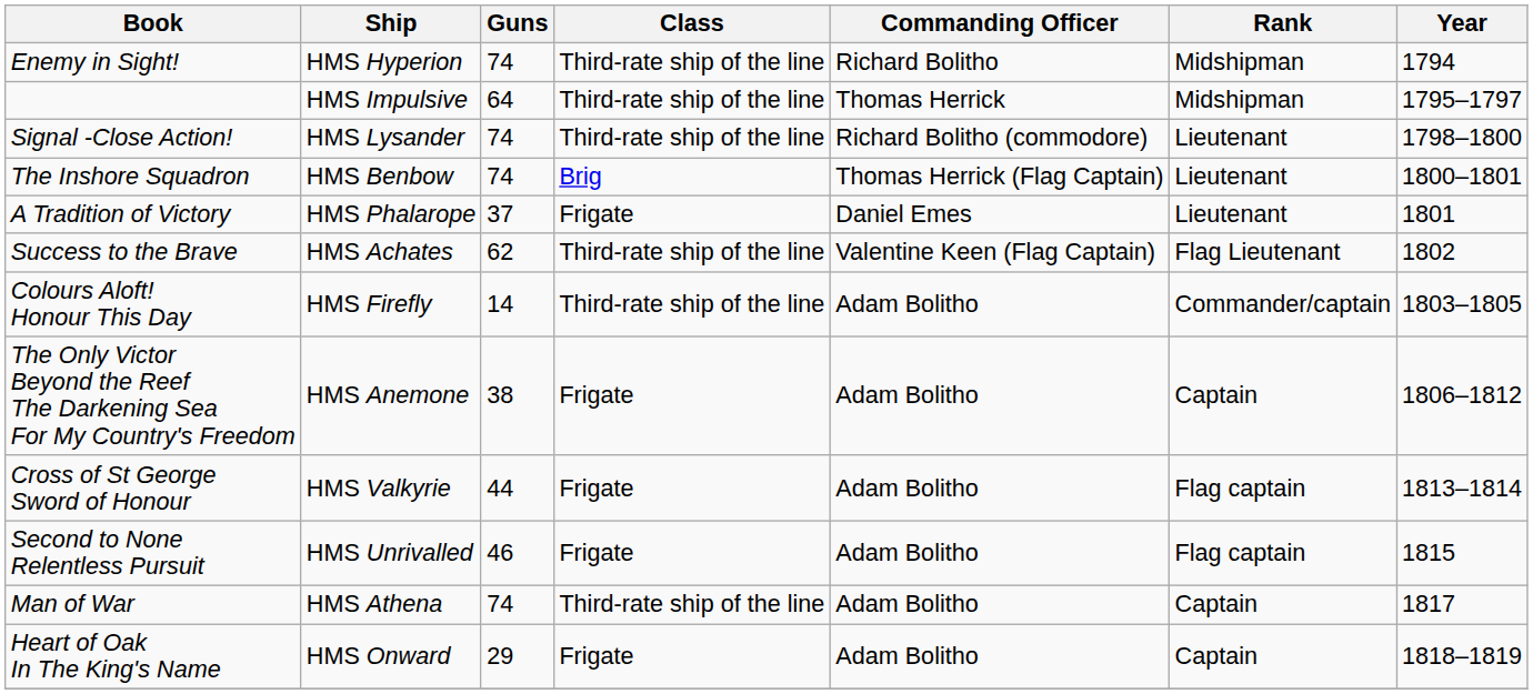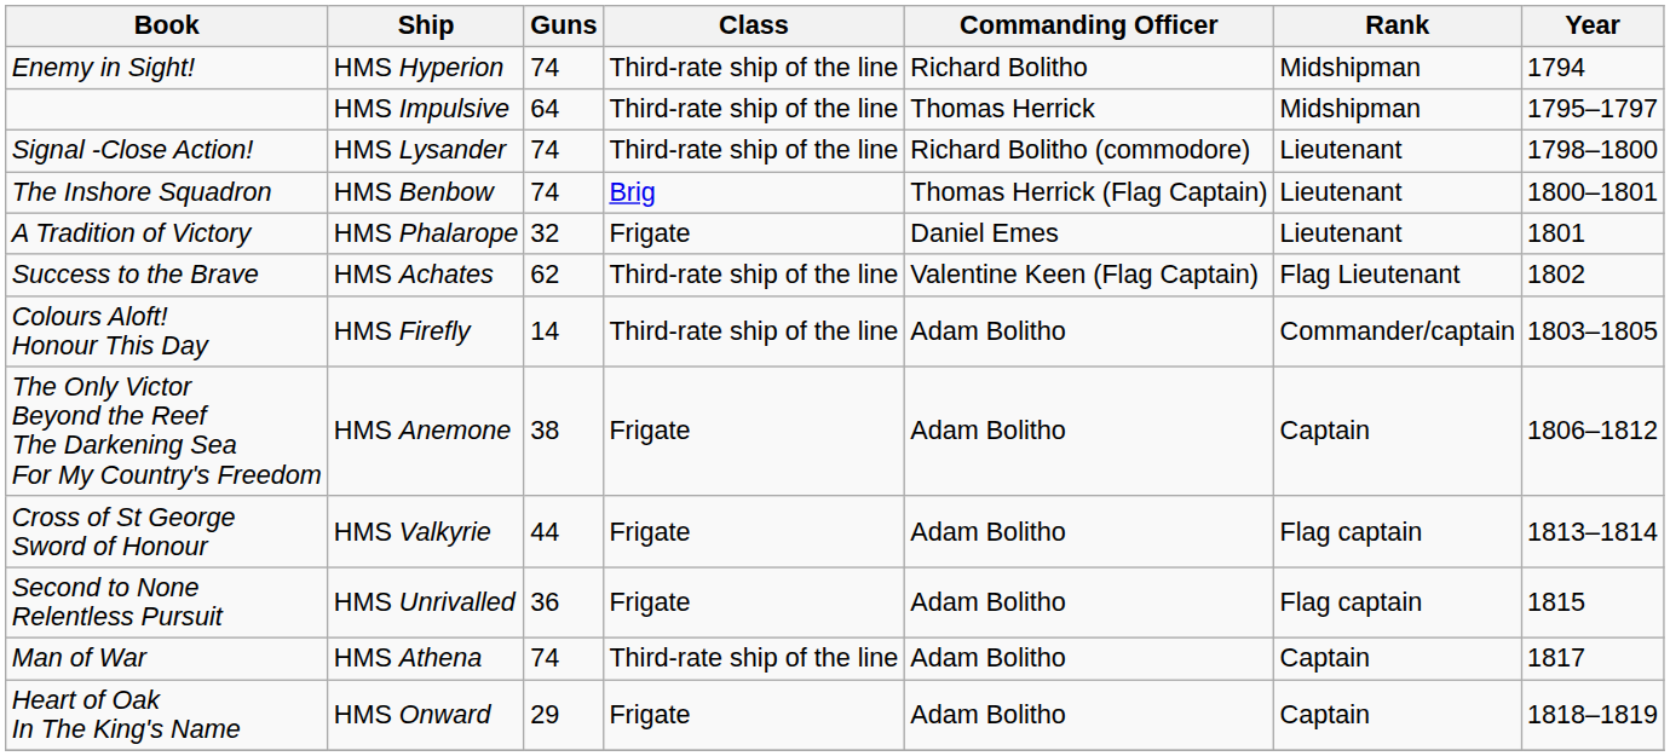A Tradition of Victory | Guns: 37 -> 32
Second to None Relentless Pursuit | Guns: 46 -> 36
